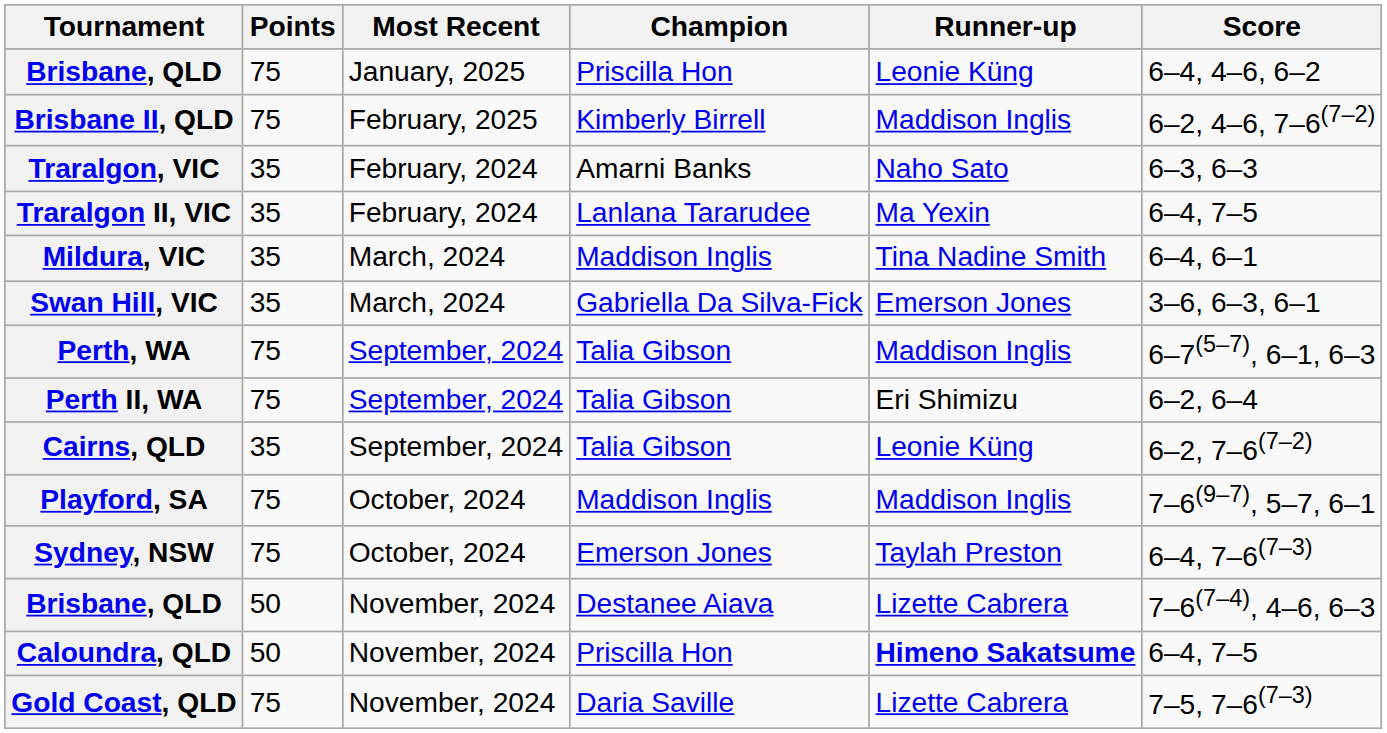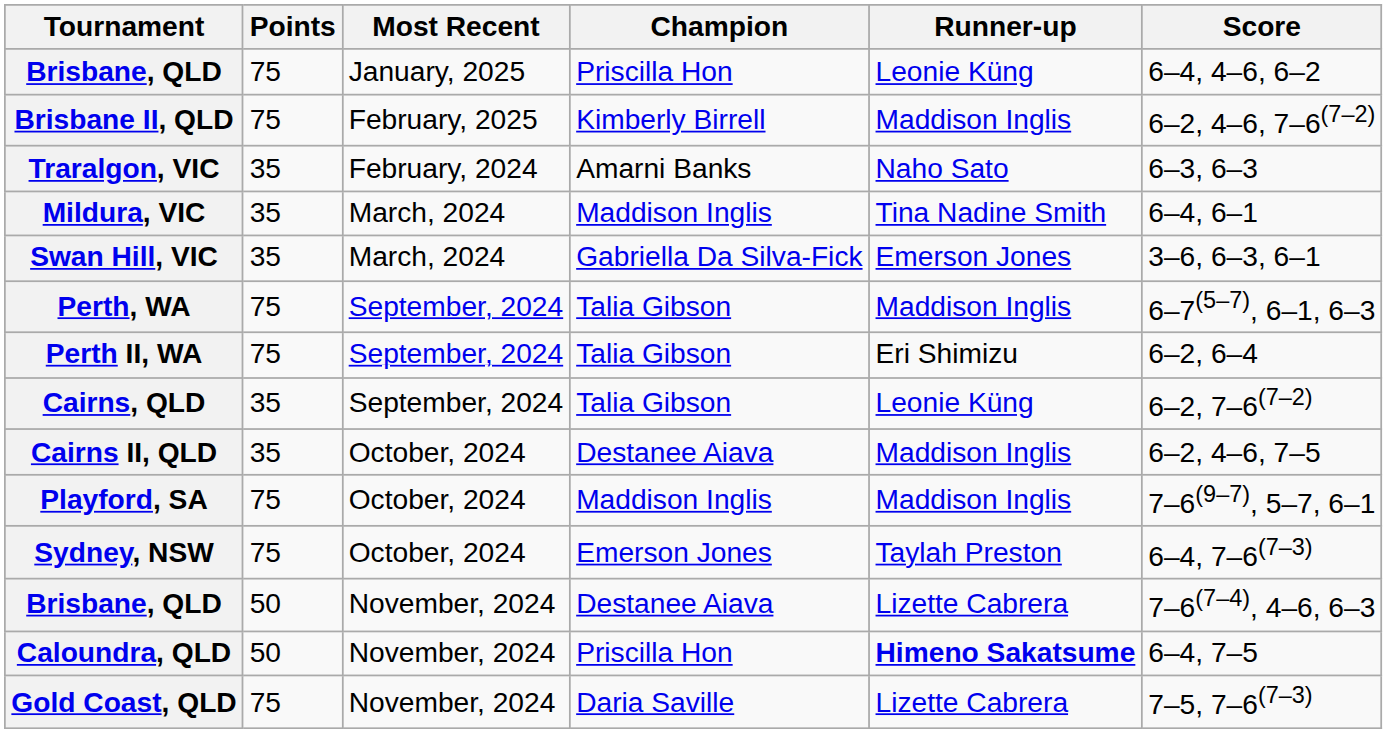- row: Traralgon II, VIC | 35 | February, 2024 | Lanlana Tararudee | Ma Yexin | 6–4, 7–5
+ row: Cairns II, QLD | 35 | October, 2024 | Destanee Aiava | Maddison Inglis | 6–2, 4–6, 7–5
